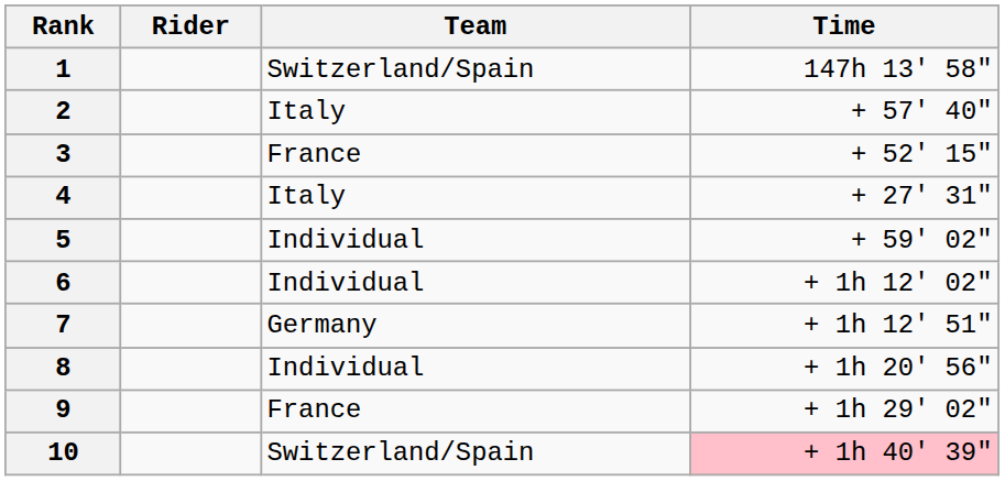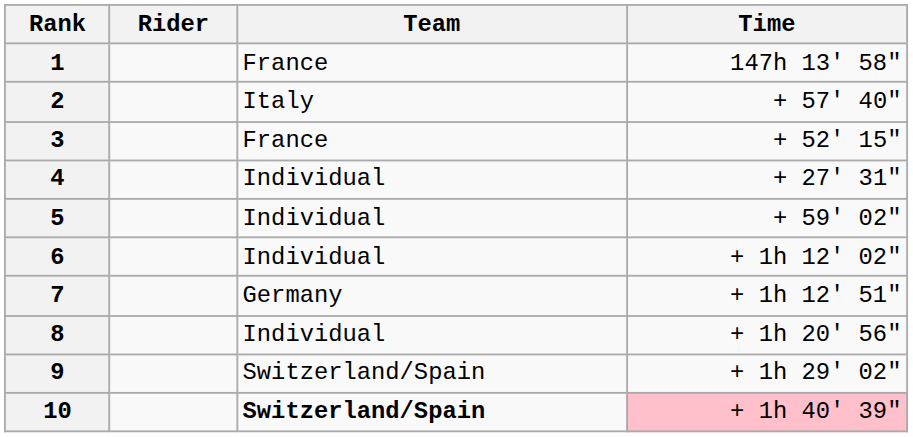1 | Team: Switzerland/Spain -> France
4 | Team: Italy -> Individual
9 | Team: France -> Switzerland/Spain
10 | Team: normal -> bold
